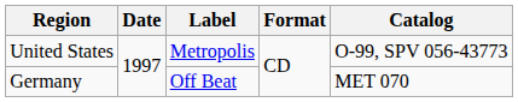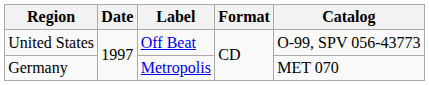United States | Label: Metropolis -> Off Beat
Germany | Label: Off Beat -> Metropolis
